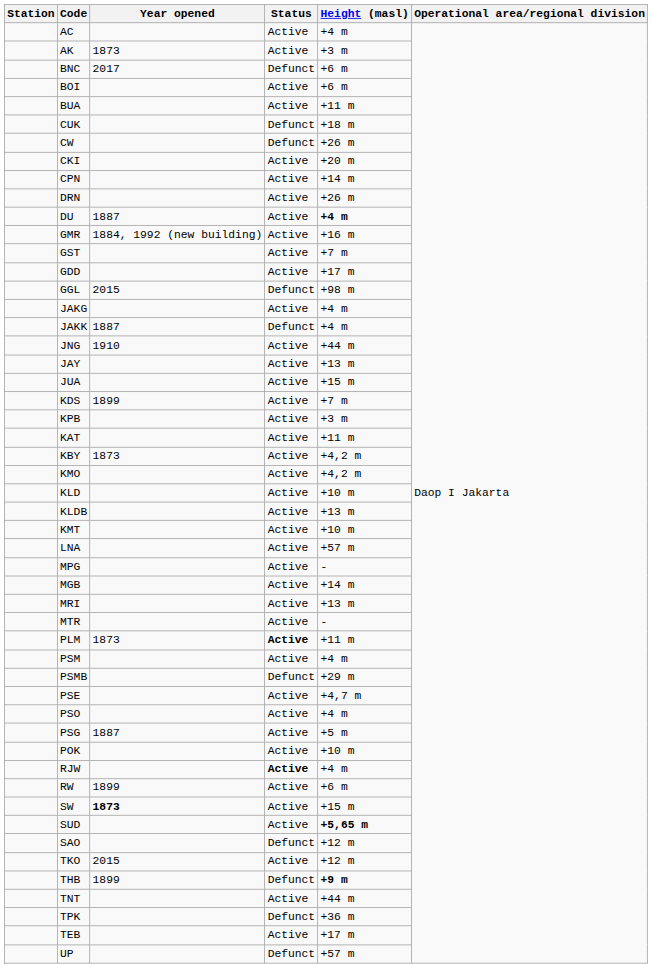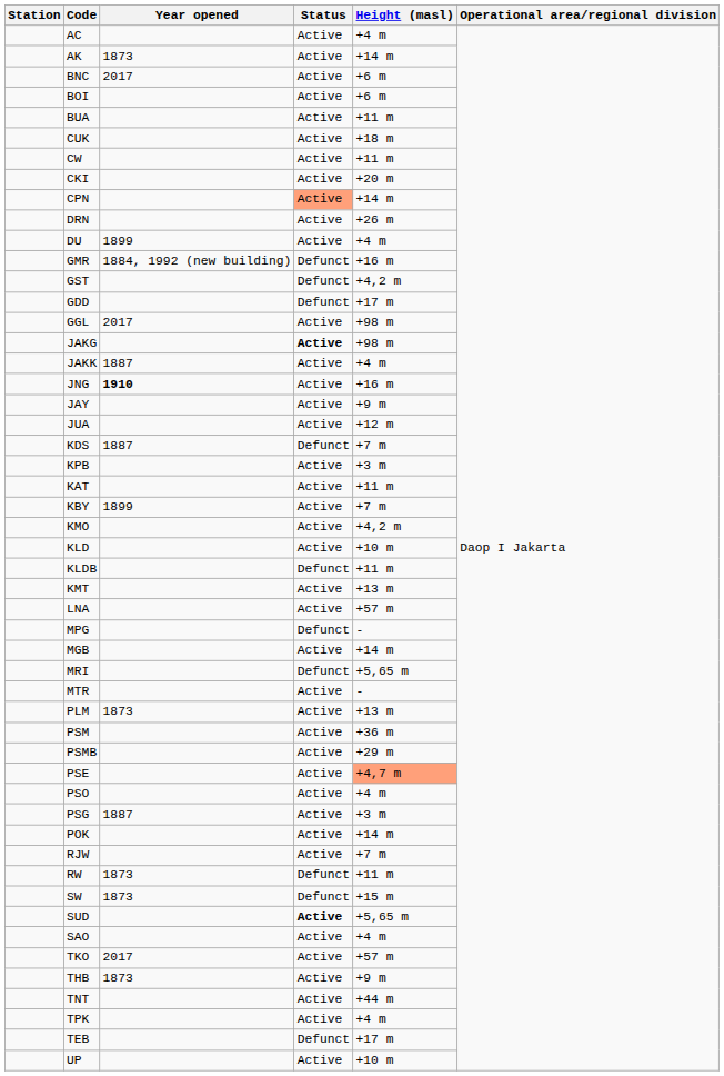AK | Height (masl): +3 m -> +14 m
BNC | Status: Defunct -> Active
CUK | Status: Defunct -> Active
CW | Status: Defunct -> Active
CW | Height (masl): +26 m -> +11 m
CPN | Status: no background -> lightsalmon background
DU | Year opened: 1887 -> 1899
DU | Height (masl): bold -> normal
GMR | Status: Active -> Defunct
GST | Status: Active -> Defunct
GST | Height (masl): +7 m -> +4,2 m
GDD | Status: Active -> Defunct
GGL | Year opened: 2015 -> 2017
GGL | Status: Defunct -> Active
JAKG | Status: normal -> bold
JAKG | Height (masl): +4 m -> +98 m
JAKK | Status: Defunct -> Active
JNG | Year opened: normal -> bold
JNG | Height (masl): +44 m -> +16 m
JAY | Height (masl): +13 m -> +9 m
JUA | Height (masl): +15 m -> +12 m
KDS | Year opened: 1899 -> 1887
KDS | Status: Active -> Defunct
KBY | Year opened: 1873 -> 1899
KBY | Height (masl): +4,2 m -> +7 m
KLDB | Status: Active -> Defunct
KLDB | Height (masl): +13 m -> +11 m
KMT | Height (masl): +10 m -> +13 m
MPG | Status: Active -> Defunct
MRI | Status: Active -> Defunct
MRI | Height (masl): +13 m -> +5,65 m
PLM | Status: bold -> normal
PLM | Height (masl): +11 m -> +13 m
PSM | Height (masl): +4 m -> +36 m
PSMB | Status: Defunct -> Active
PSE | Height (masl): no background -> lightsalmon background
PSG | Height (masl): +5 m -> +3 m
POK | Height (masl): +10 m -> +14 m
RJW | Status: bold -> normal
RJW | Height (masl): +4 m -> +7 m
RW | Year opened: 1899 -> 1873
RW | Status: Active -> Defunct
RW | Height (masl): +6 m -> +11 m
SW | Year opened: bold -> normal
SW | Status: Active -> Defunct
SUD | Status: normal -> bold
SUD | Height (masl): bold -> normal
SAO | Status: Defunct -> Active
SAO | Height (masl): +12 m -> +4 m
TKO | Year opened: 2015 -> 2017
TKO | Height (masl): +12 m -> +57 m
THB | Year opened: 1899 -> 1873
THB | Status: Defunct -> Active
THB | Height (masl): bold -> normal
TPK | Status: Defunct -> Active
TPK | Height (masl): +36 m -> +4 m
TEB | Status: Active -> Defunct
UP | Status: Defunct -> Active
UP | Height (masl): +57 m -> +10 m
